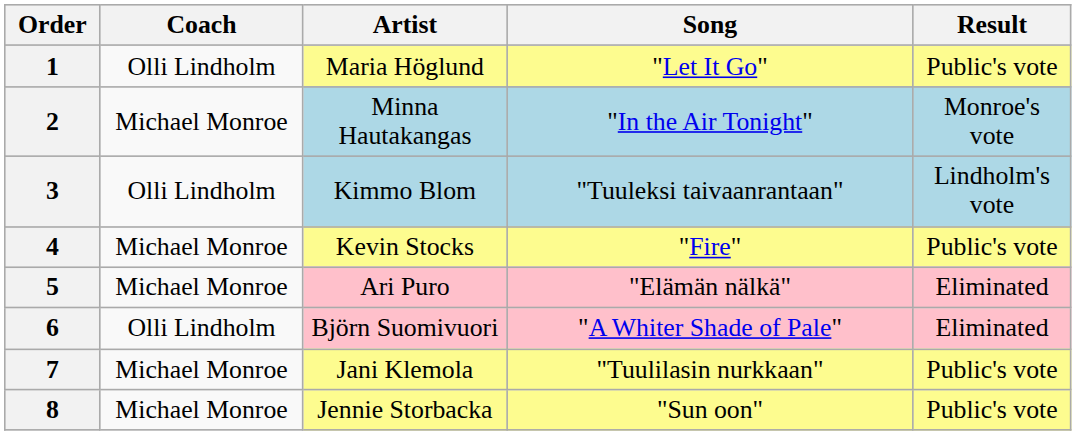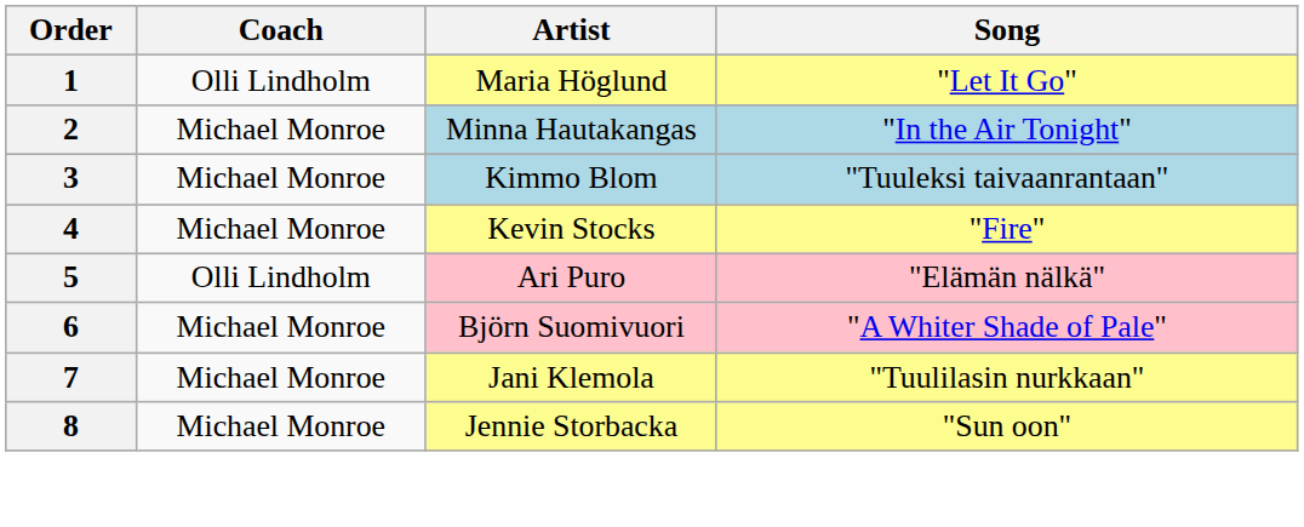- column: Result | Public's vote | Monroe's vote | Lindholm's vote | Public's vote | Eliminated | Eliminated | Public's vote | Public's vote
3 | Coach: Olli Lindholm -> Michael Monroe
5 | Coach: Michael Monroe -> Olli Lindholm
6 | Coach: Olli Lindholm -> Michael Monroe
